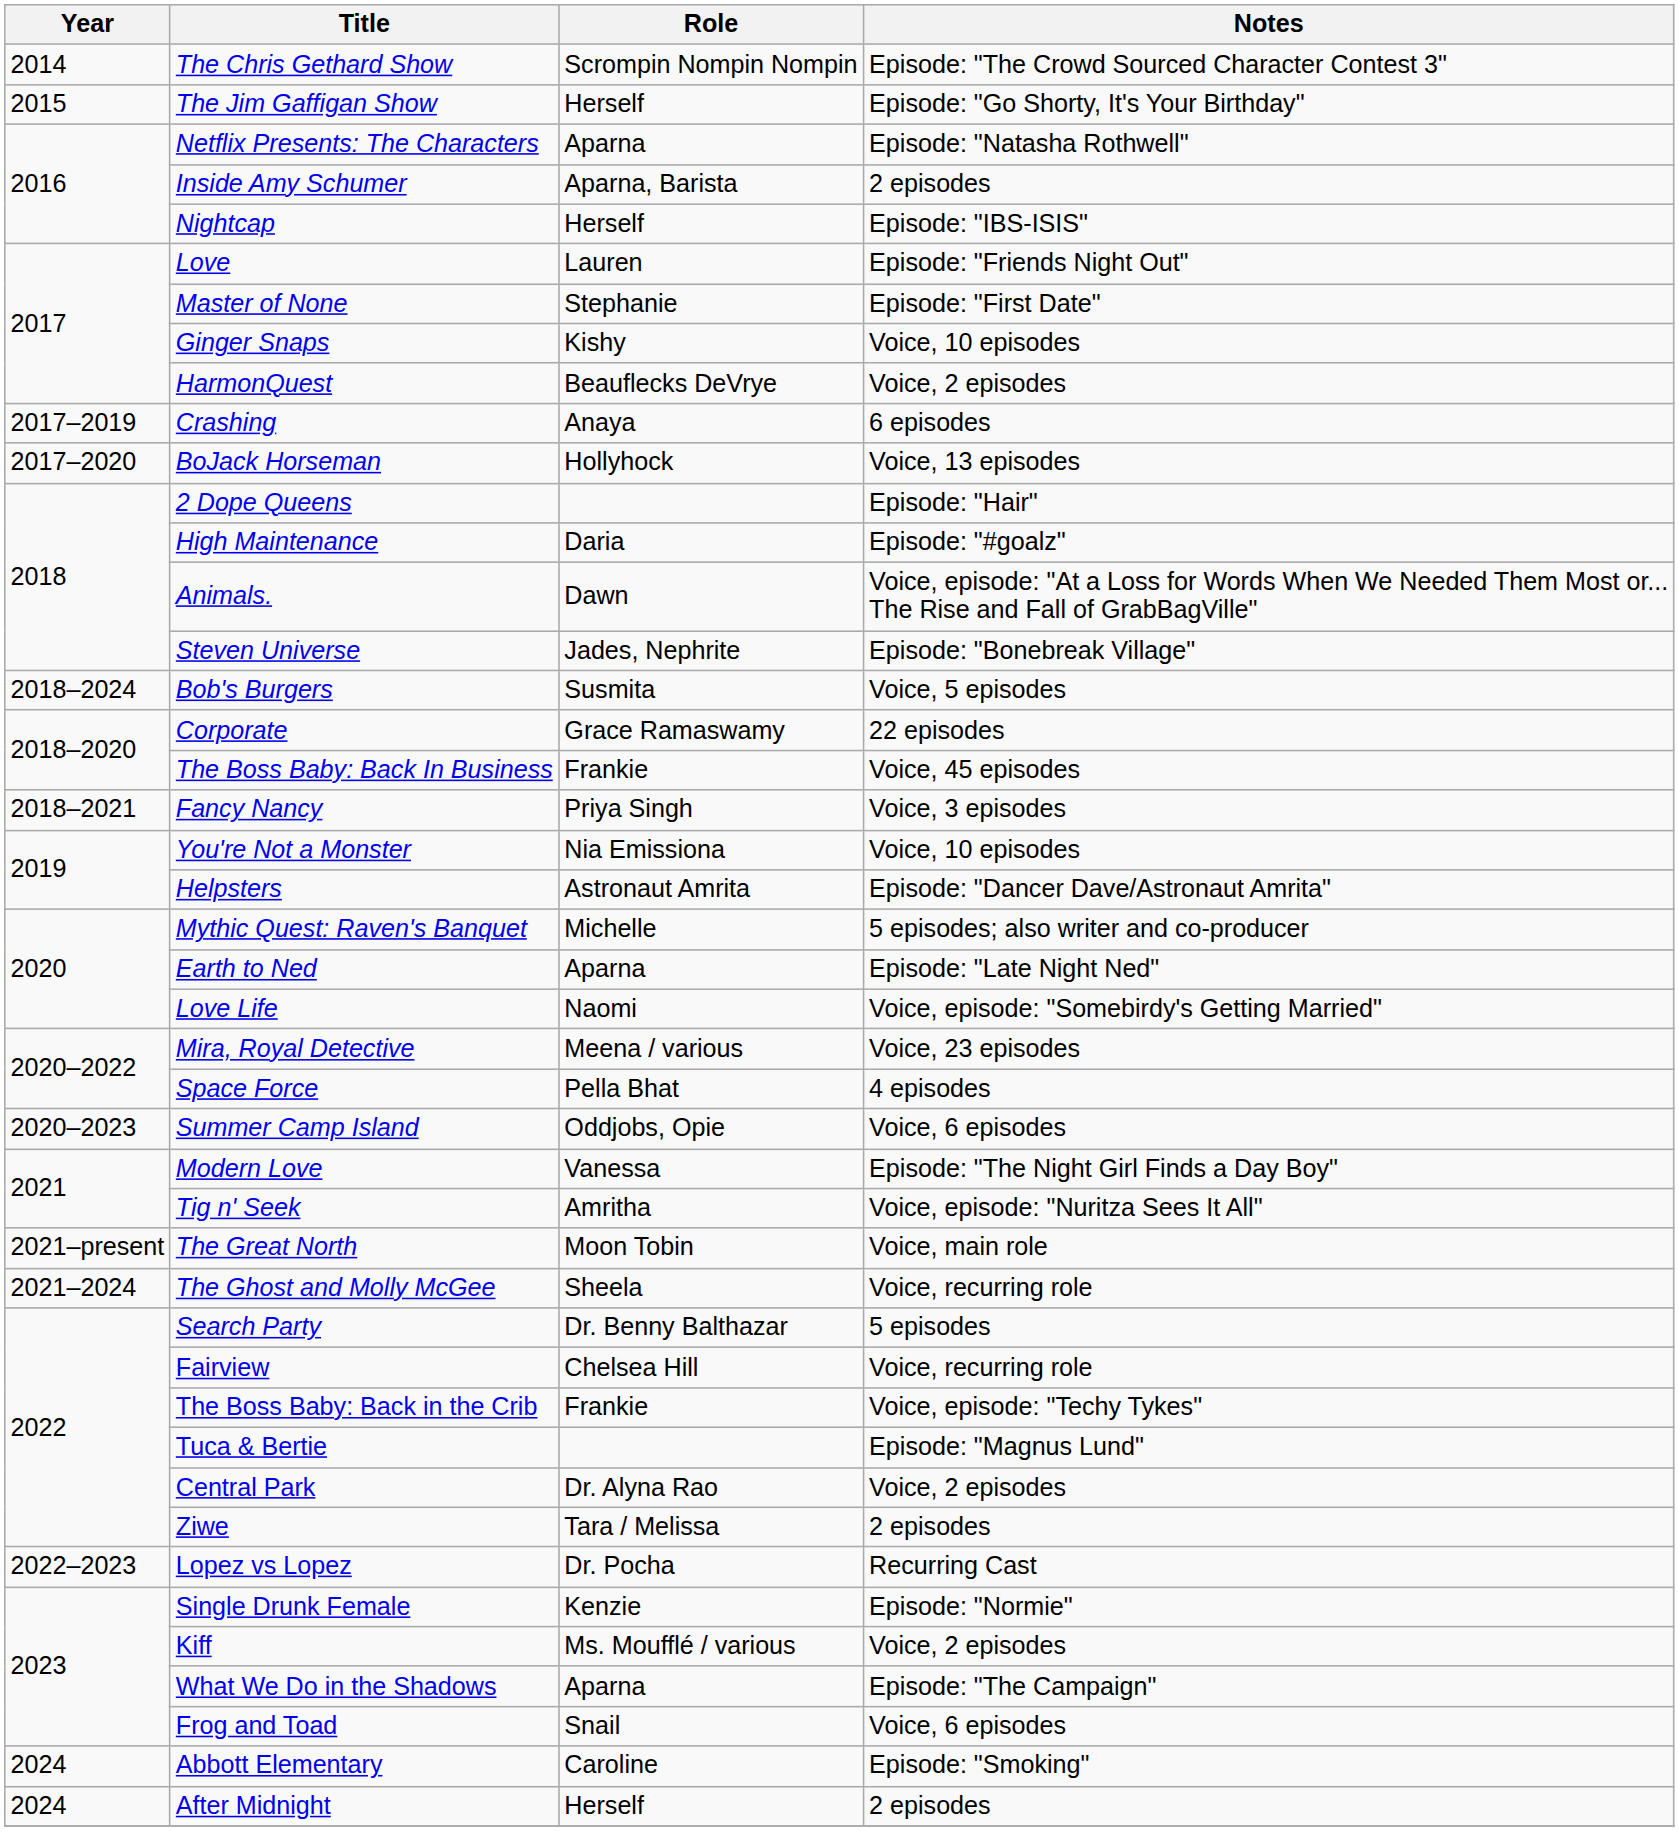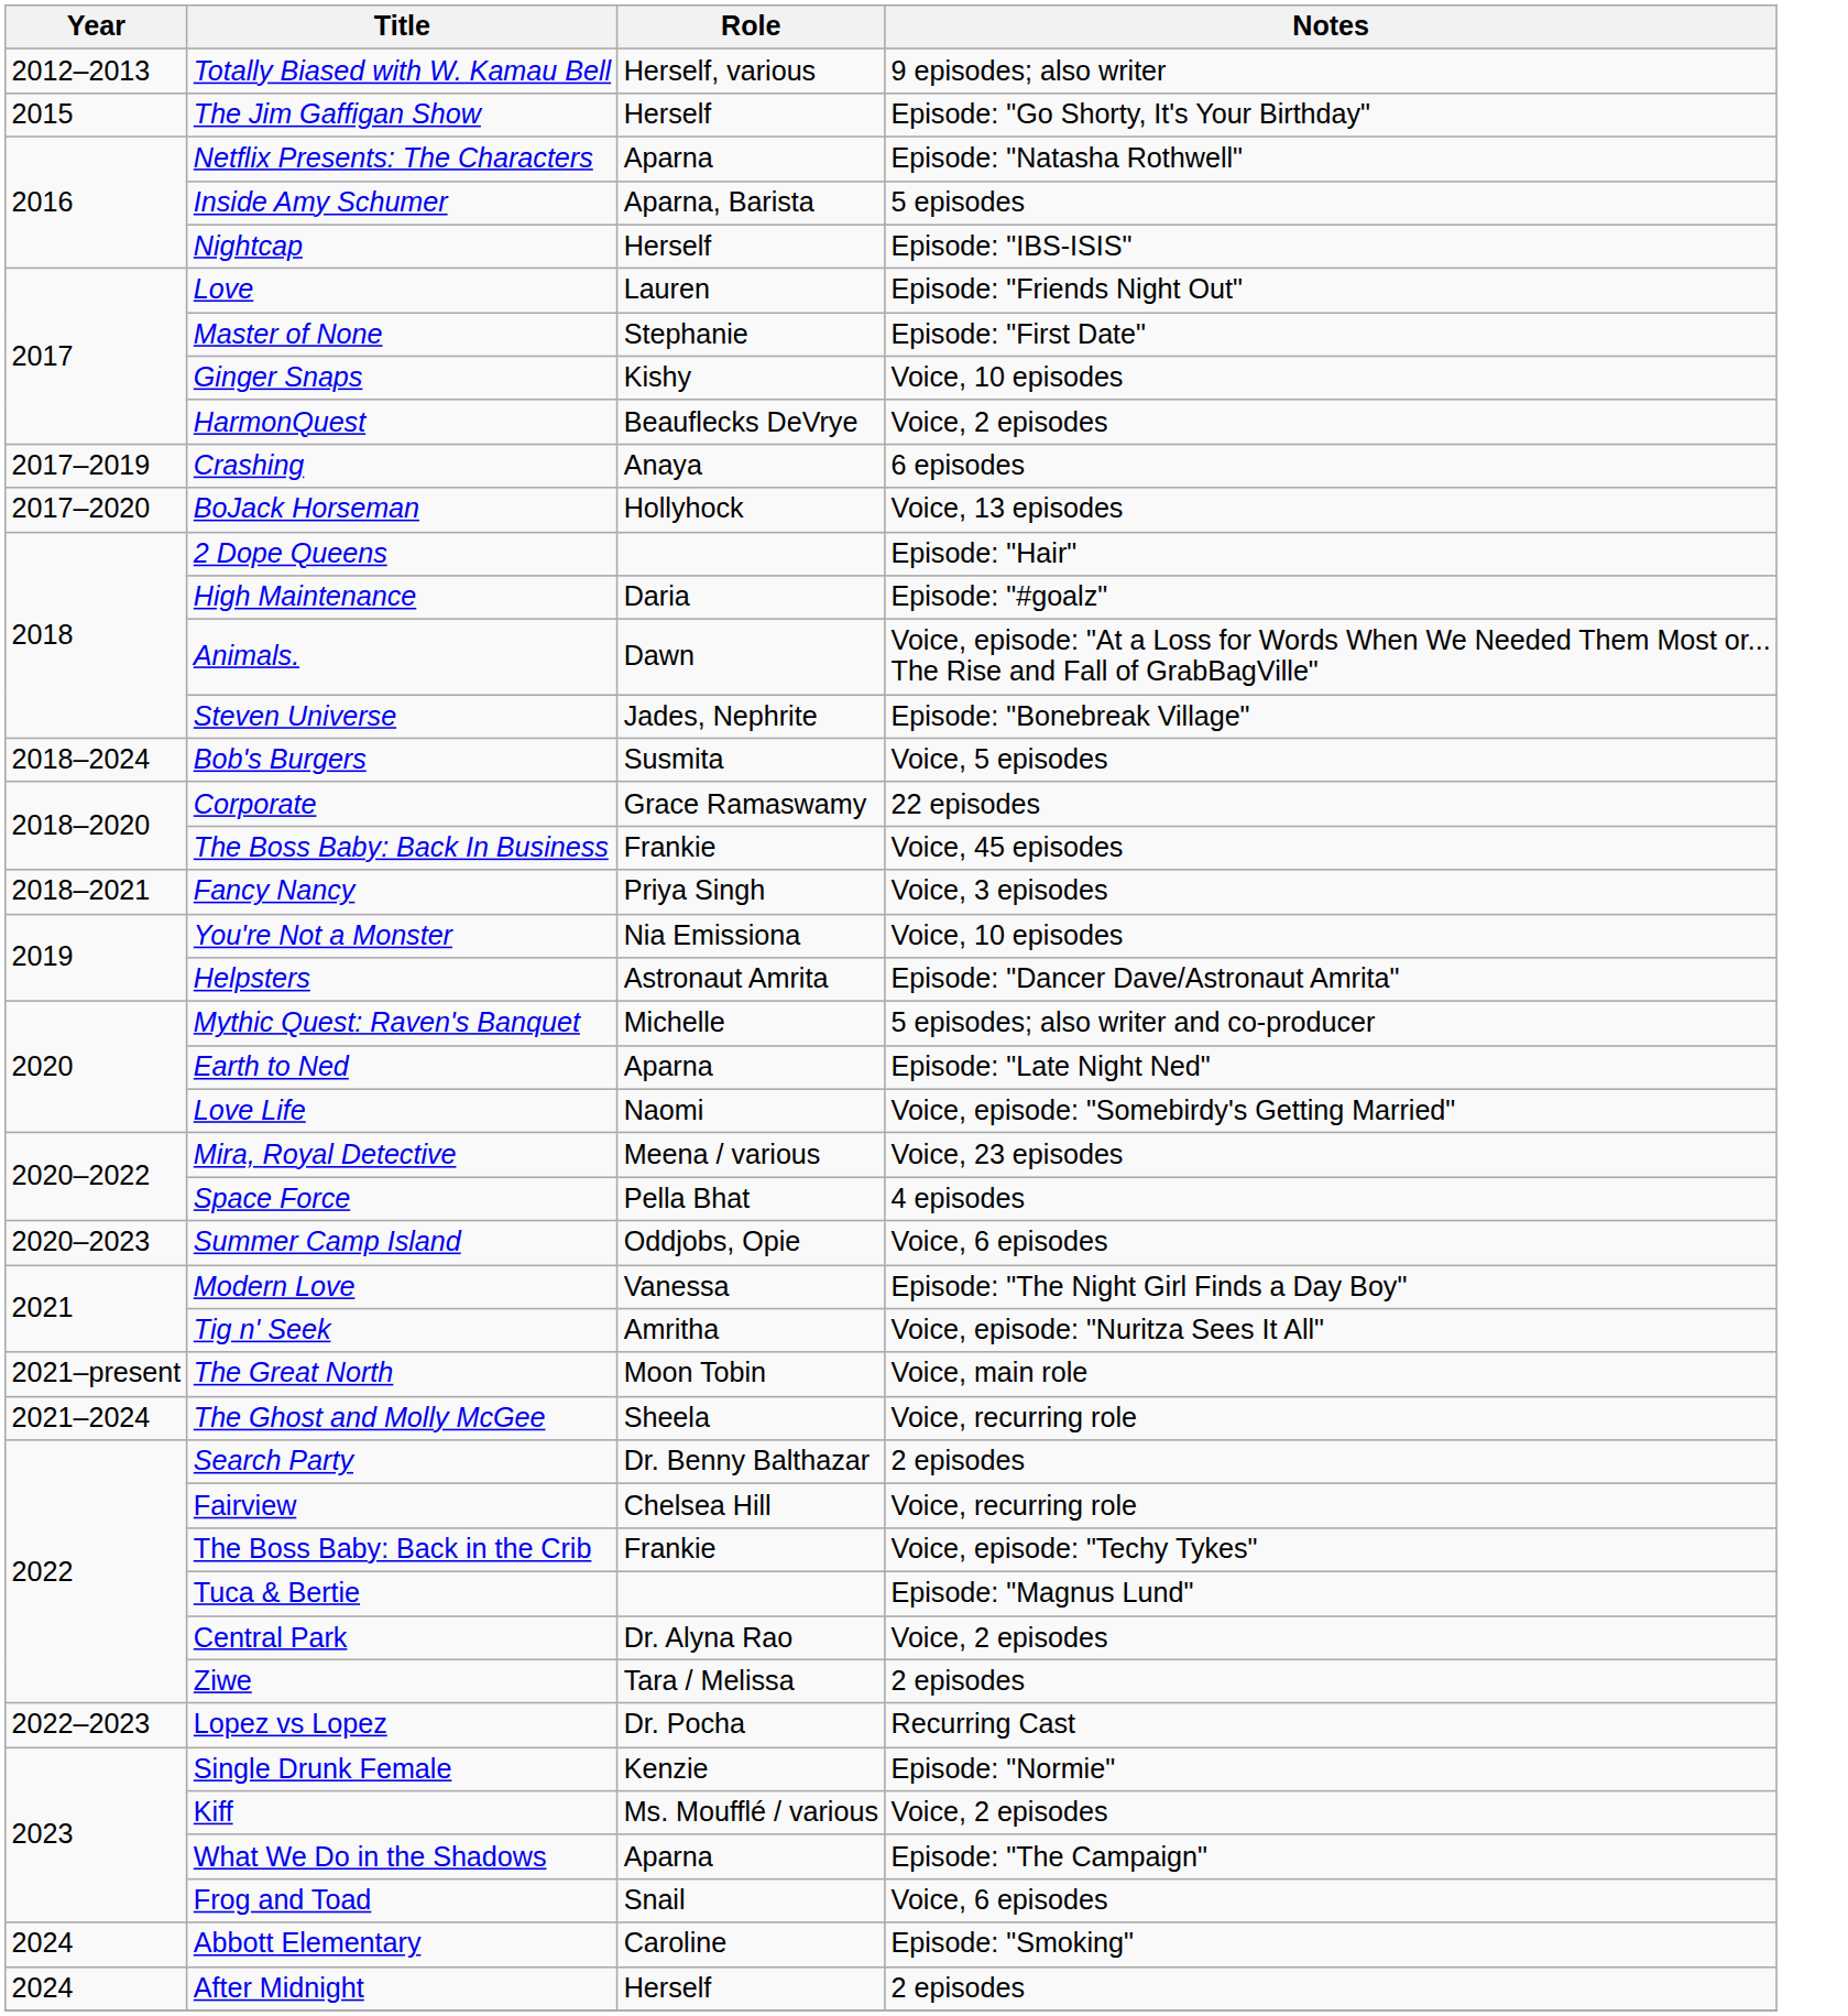+ row: 2012–2013 | Totally Biased with W. Kamau Bell | Herself, various | 9 episodes; also writer
- row: 2014 | The Chris Gethard Show | Scrompin Nompin Nompin | Episode: "The Crowd Sourced Character Contest 3"
Inside Amy Schumer | Notes: 2 episodes -> 5 episodes
Search Party | Notes: 5 episodes -> 2 episodes
